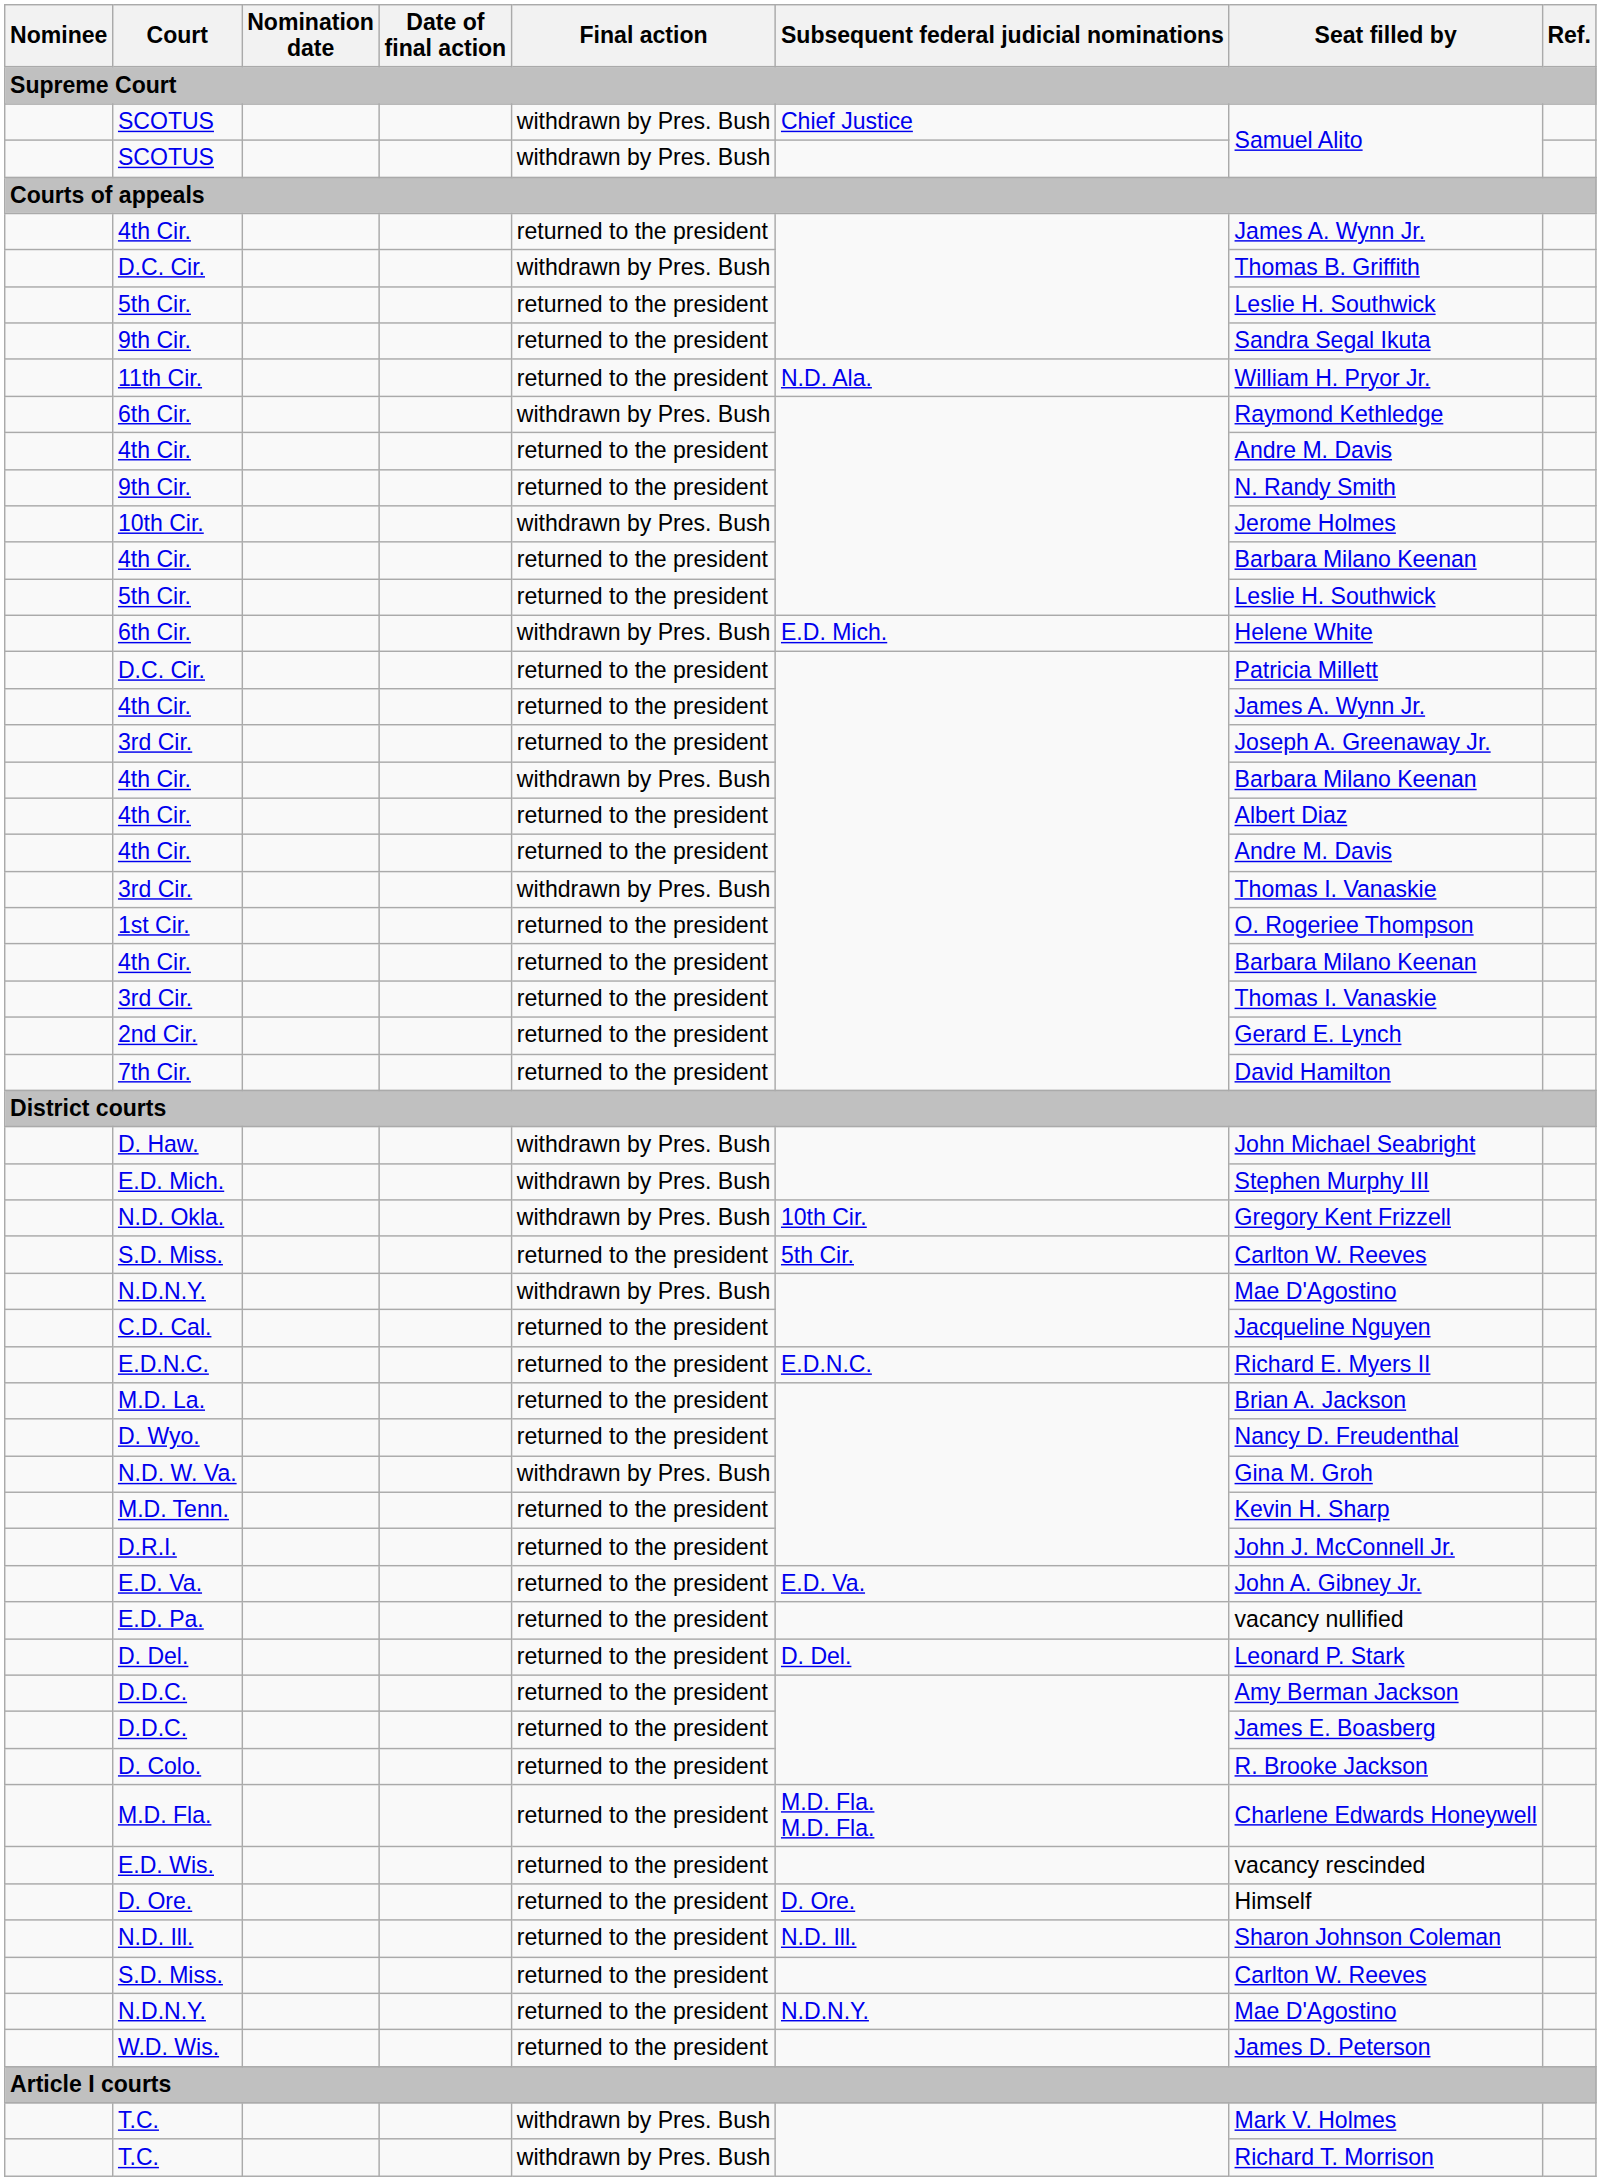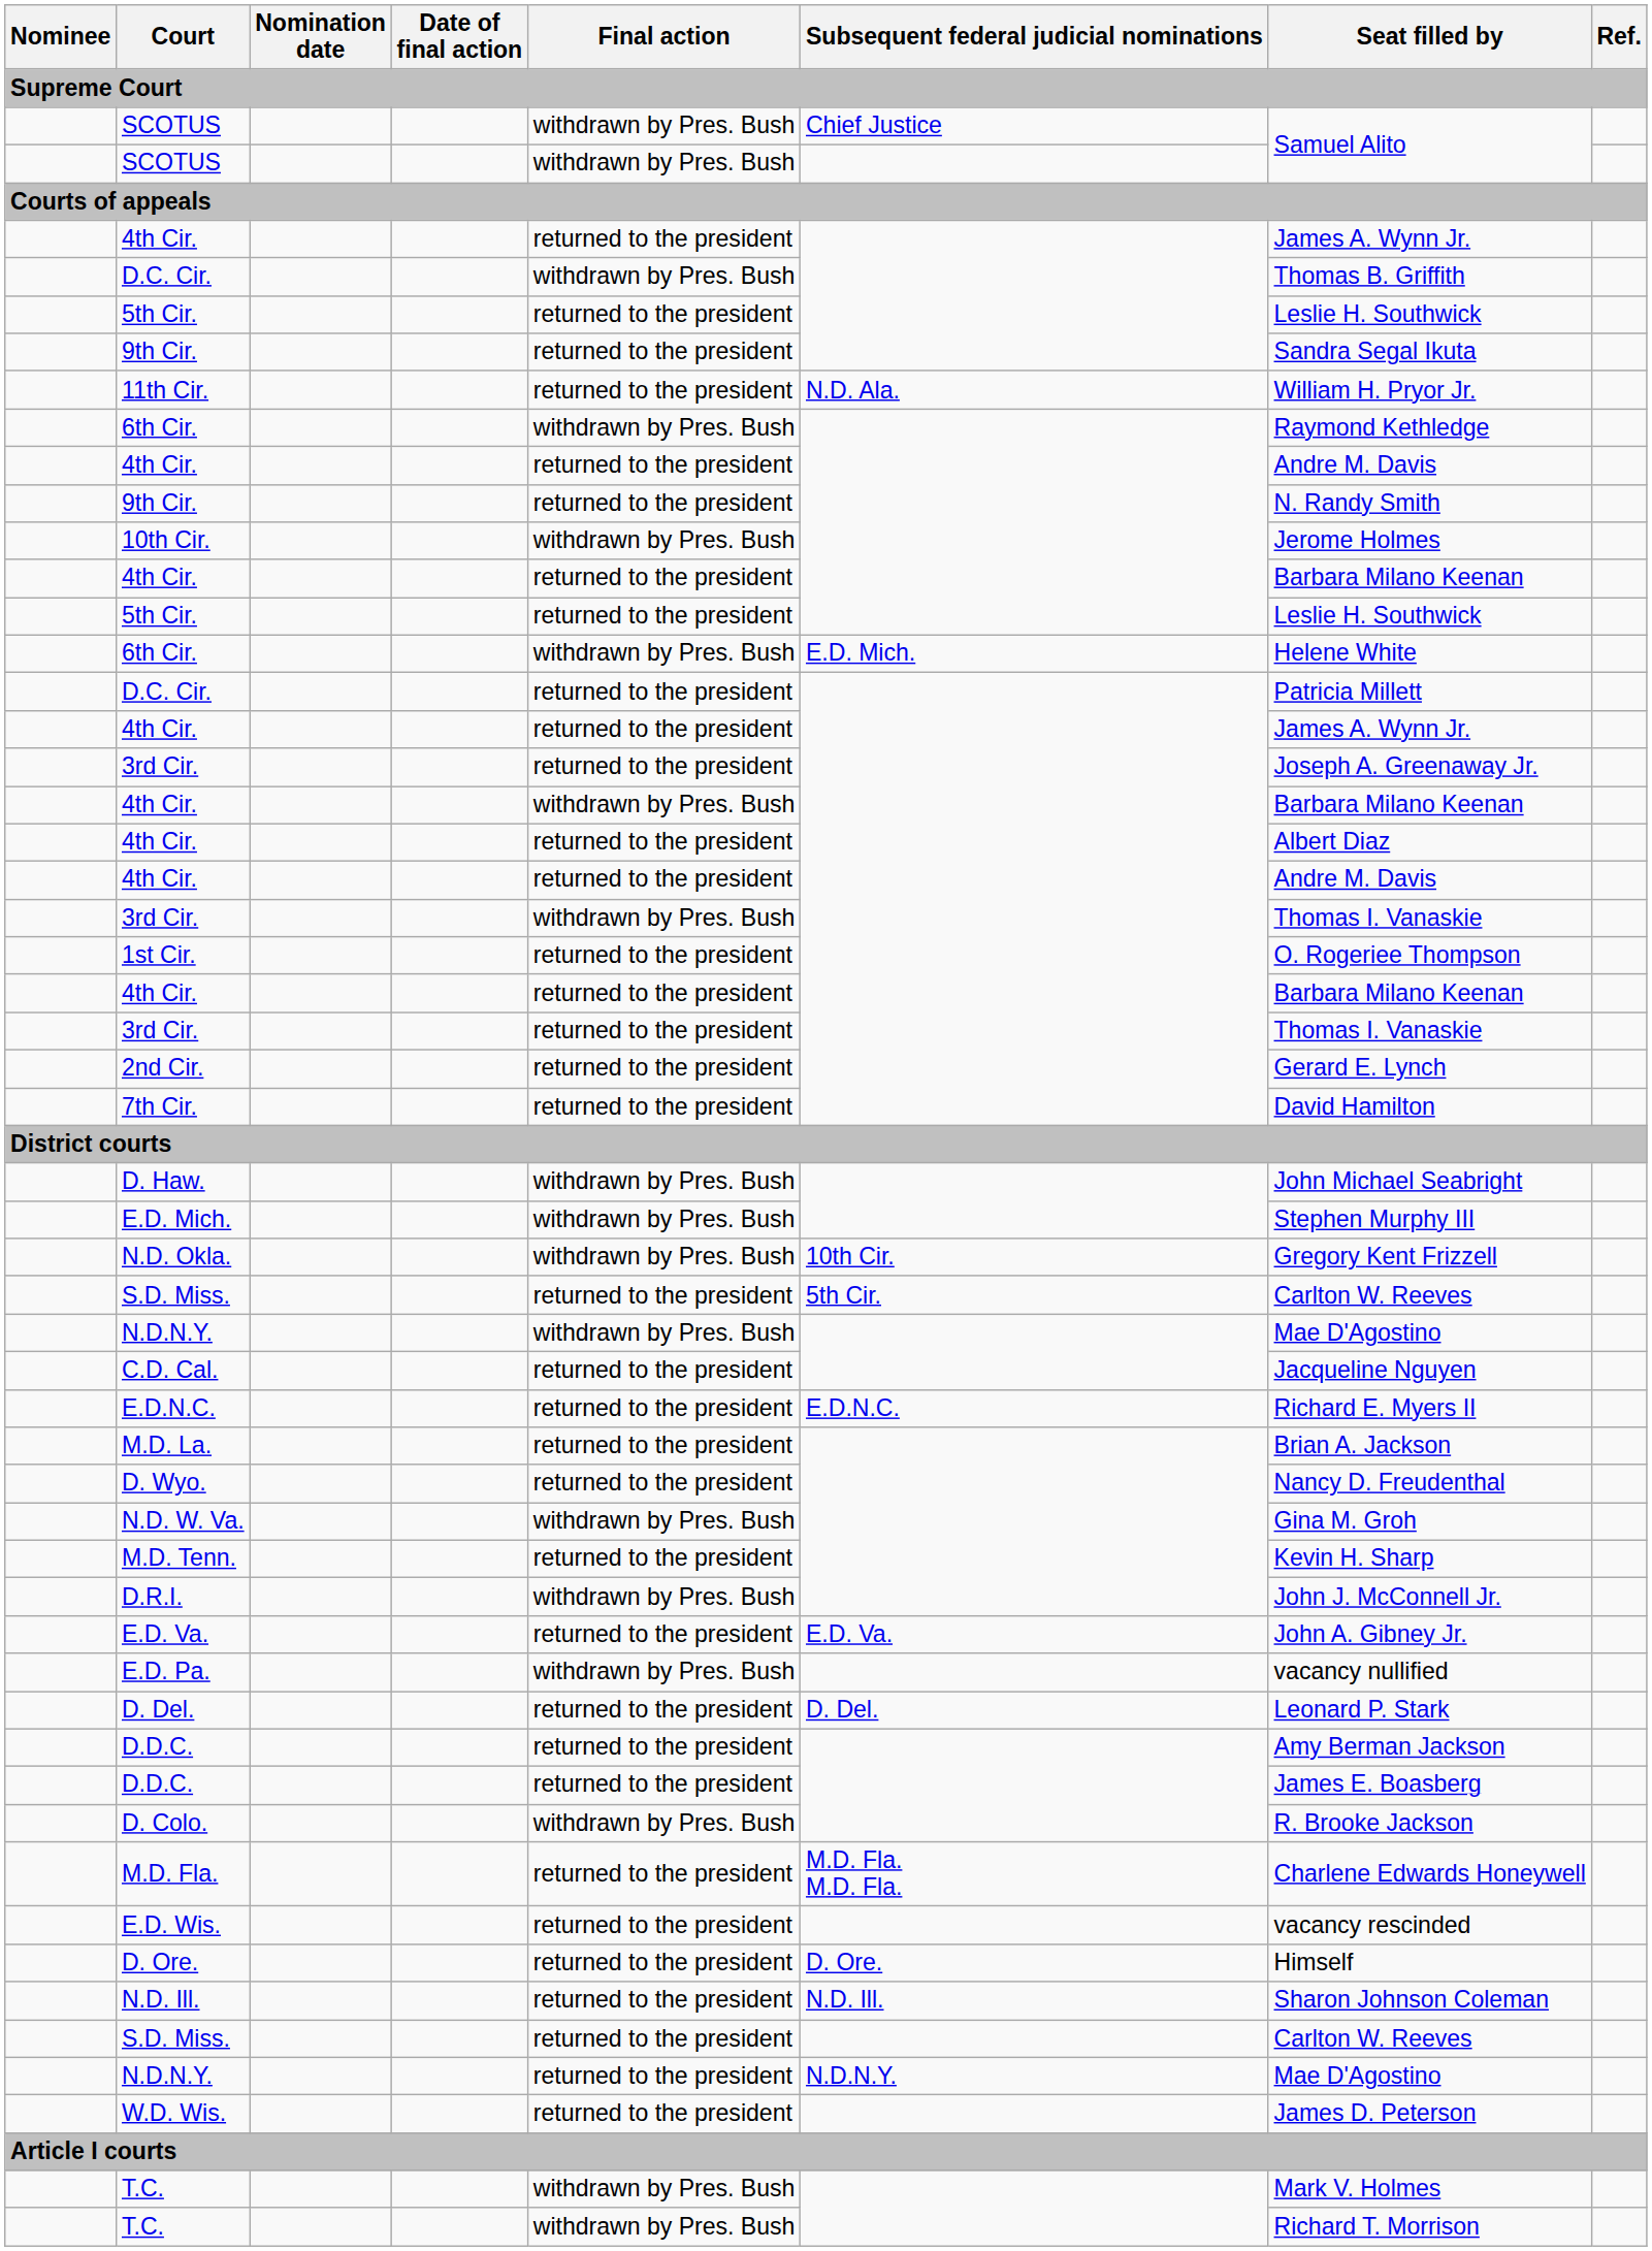D.R.I. | Final action: returned to the president -> withdrawn by Pres. Bush
E.D. Pa. | Final action: returned to the president -> withdrawn by Pres. Bush
D. Colo. | Final action: returned to the president -> withdrawn by Pres. Bush
